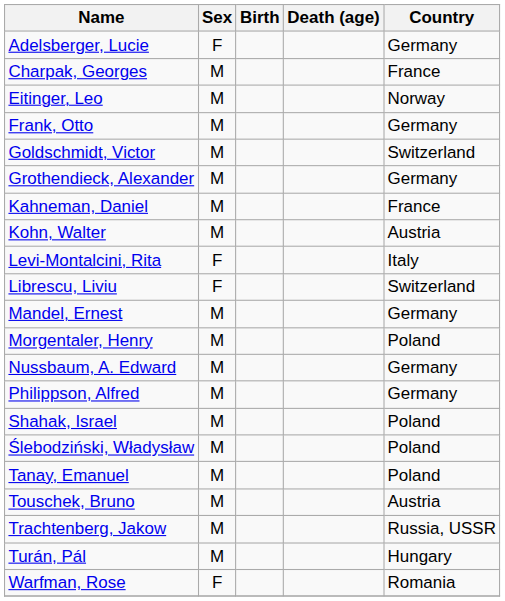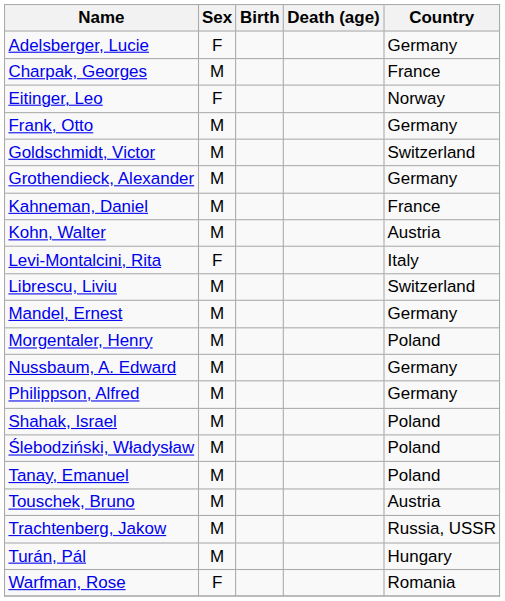Eitinger, Leo | Sex: M -> F
Librescu, Liviu | Sex: F -> M
